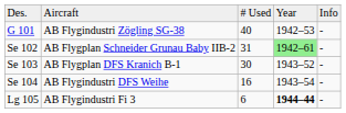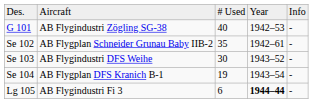Se 102 | column 3: 31 -> 35
Se 102 | column 4: lightgreen background -> no background
Se 103 | column 2: AB Flygplan DFS Kranich B-1 -> AB Flygindustri DFS Weihe
Se 104 | column 2: AB Flygindustri DFS Weihe -> AB Flygplan DFS Kranich B-1
Se 104 | column 3: 16 -> 19
